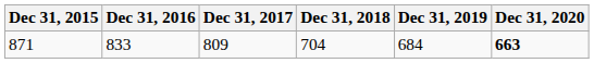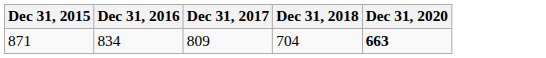- column: Dec 31, 2019 | 684
871 | Dec 31, 2016: 833 -> 834
